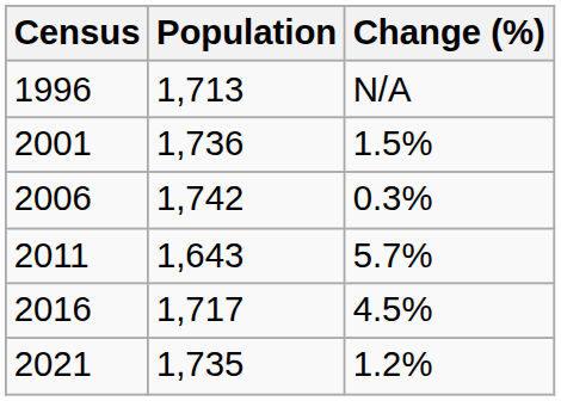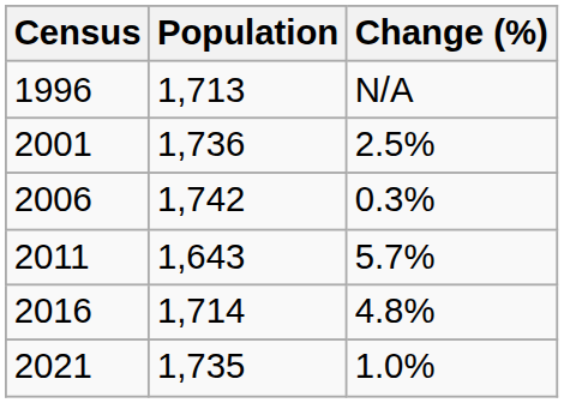2001 | Change (%): 1.5% -> 2.5%
2016 | Population: 1,717 -> 1,714
2016 | Change (%): 4.5% -> 4.8%
2021 | Change (%): 1.2% -> 1.0%
